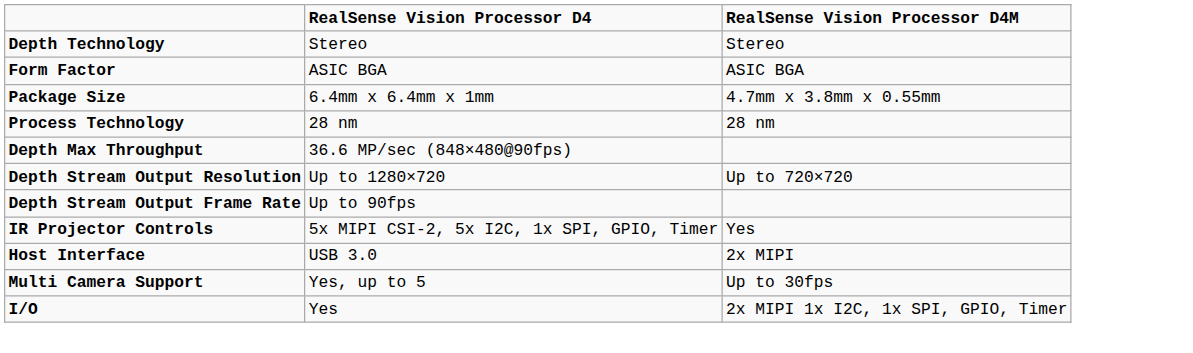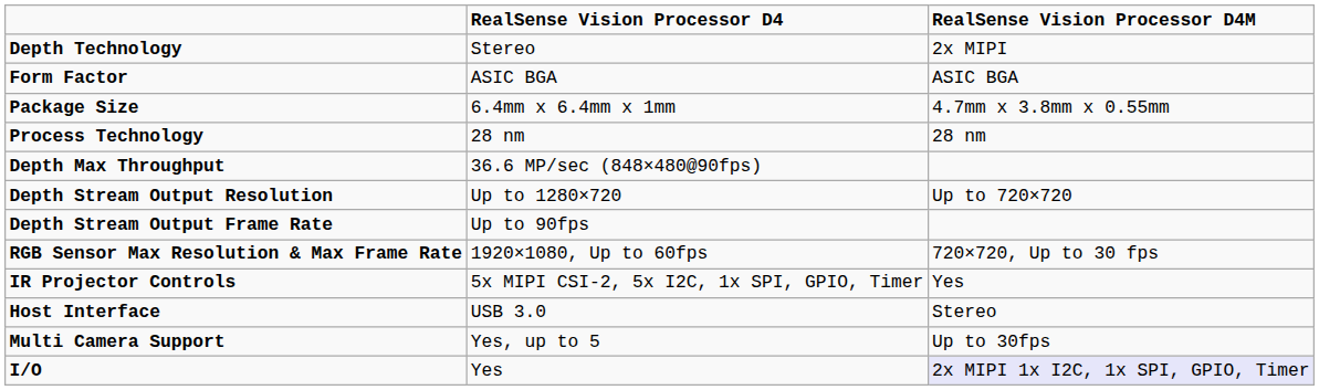Depth Technology | RealSense Vision Processor D4M: Stereo -> 2x MIPI
+ row: RGB Sensor Max Resolution & Max Frame Rate | 1920×1080, Up to 60fps | 720×720, Up to 30 fps
Host Interface | RealSense Vision Processor D4M: 2x MIPI -> Stereo
I/O | RealSense Vision Processor D4M: no background -> lavender background
